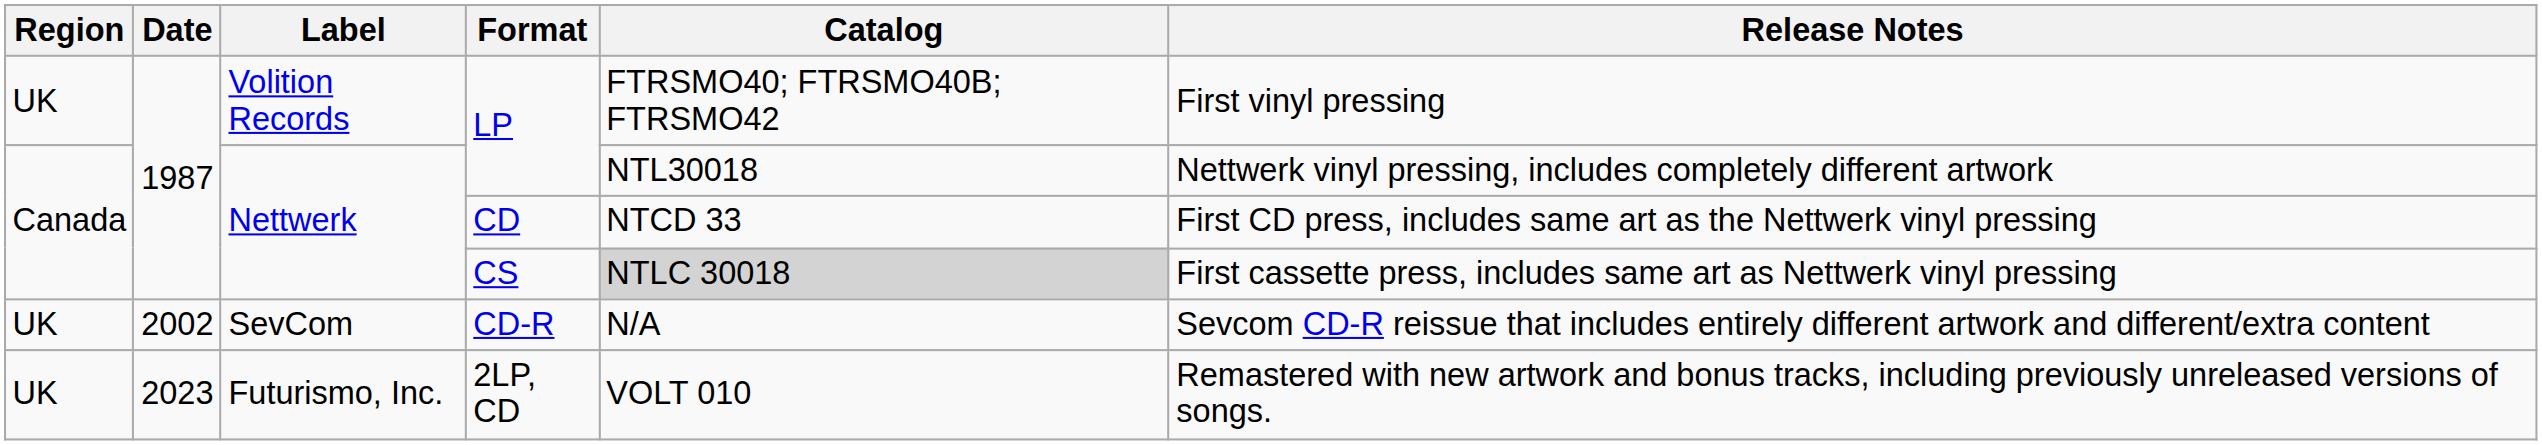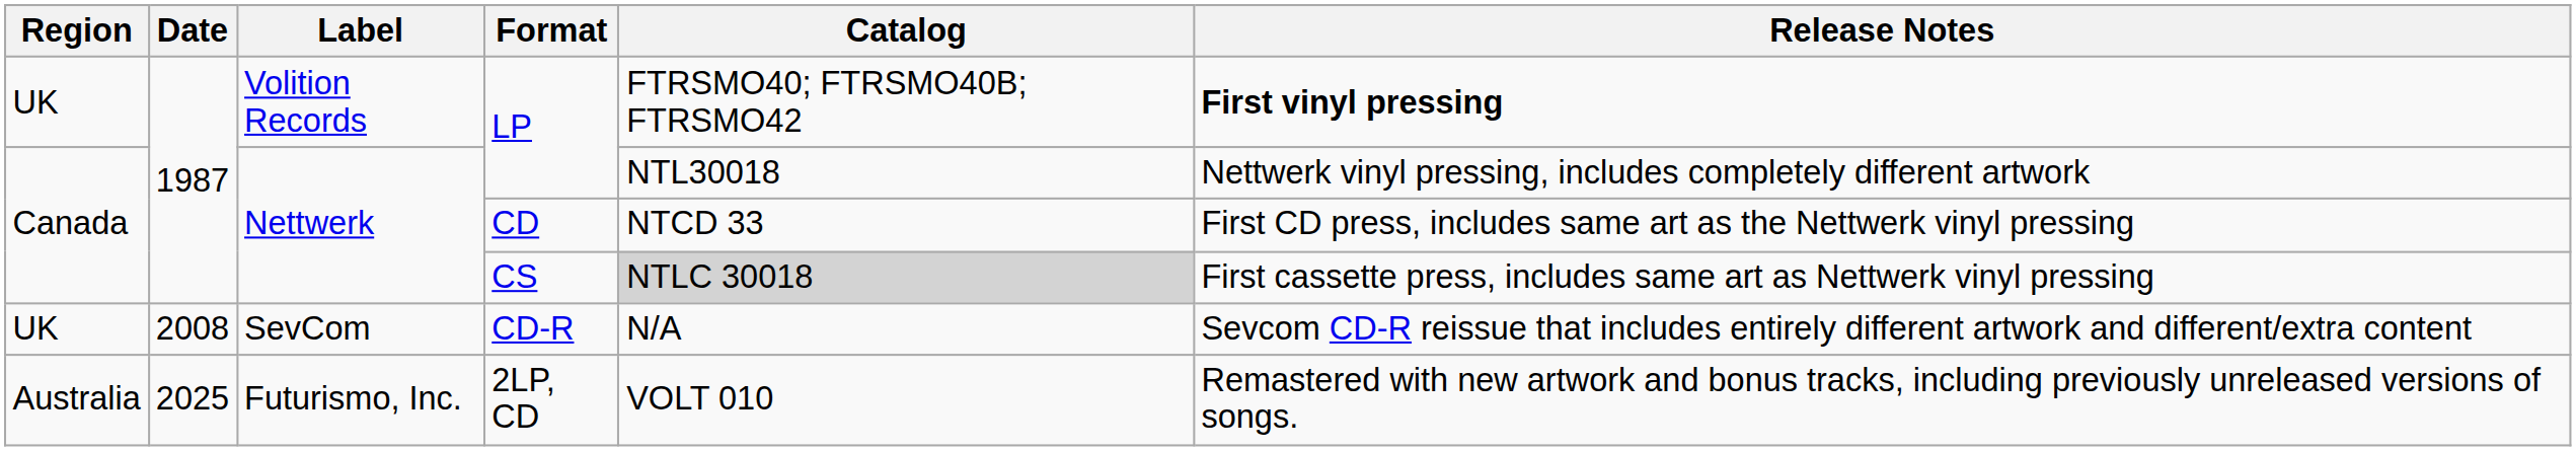Volition Records / LP | Release Notes: normal -> bold
CD-R | Date: 2002 -> 2008
2LP, CD | Region: UK -> Australia
2LP, CD | Date: 2023 -> 2025
